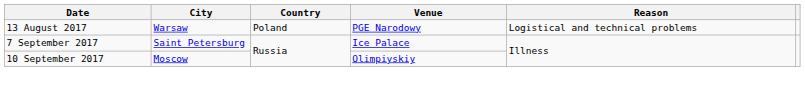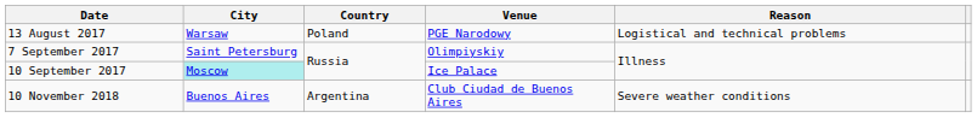7 September 2017 | Venue: Ice Palace -> Olimpiyskiy
10 September 2017 | City: no background -> paleturquoise background
10 September 2017 | Venue: Olimpiyskiy -> Ice Palace
+ row: 10 November 2018 | Buenos Aires | Argentina | Club Ciudad de Buenos Aires | Severe weather conditions
